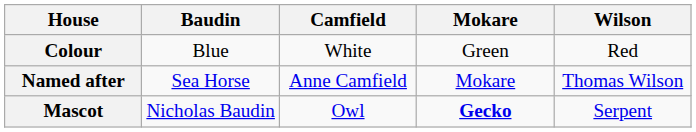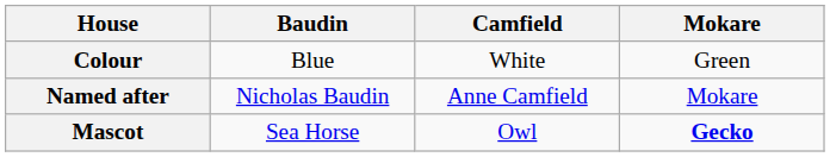- column: Wilson | Red | Thomas Wilson | Serpent
Named after | Baudin: Sea Horse -> Nicholas Baudin
Mascot | Baudin: Nicholas Baudin -> Sea Horse
